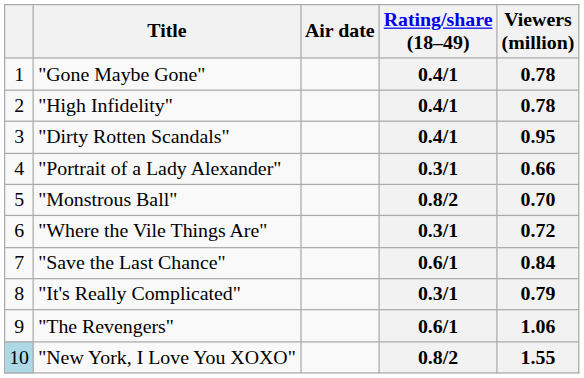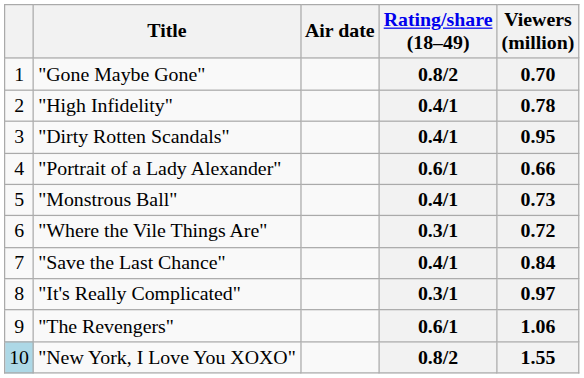"Gone Maybe Gone" | Rating/share (18–49): 0.4/1 -> 0.8/2
"Gone Maybe Gone" | Viewers (million): 0.78 -> 0.70
"Portrait of a Lady Alexander" | Rating/share (18–49): 0.3/1 -> 0.6/1
"Monstrous Ball" | Rating/share (18–49): 0.8/2 -> 0.4/1
"Monstrous Ball" | Viewers (million): 0.70 -> 0.73
"Save the Last Chance" | Rating/share (18–49): 0.6/1 -> 0.4/1
"It's Really Complicated" | Viewers (million): 0.79 -> 0.97
